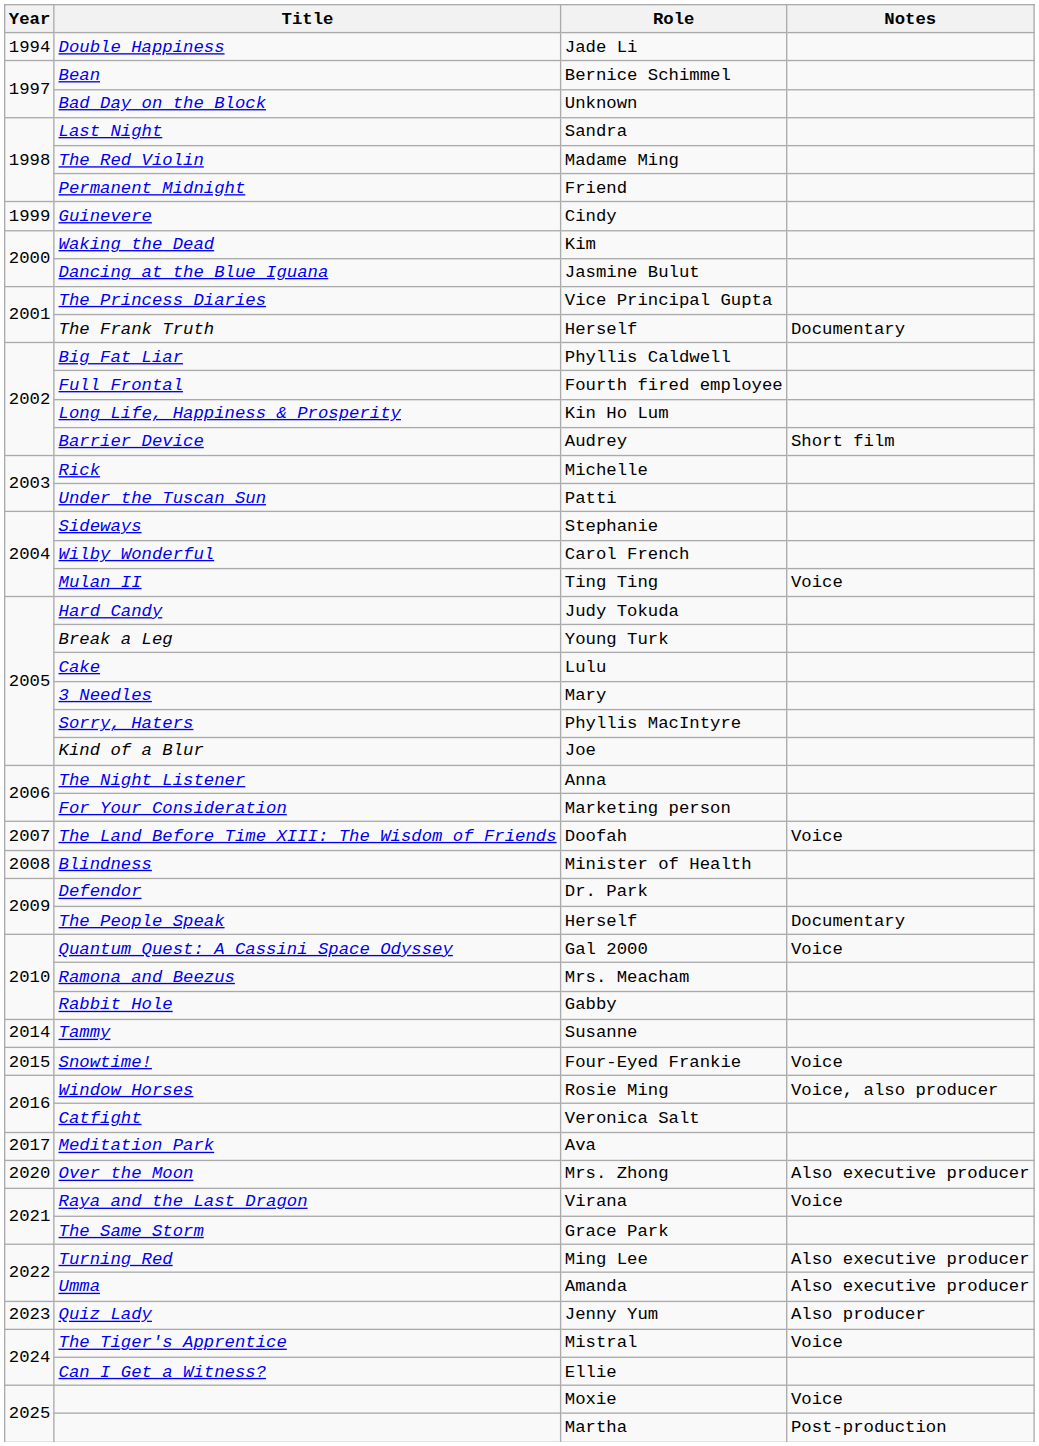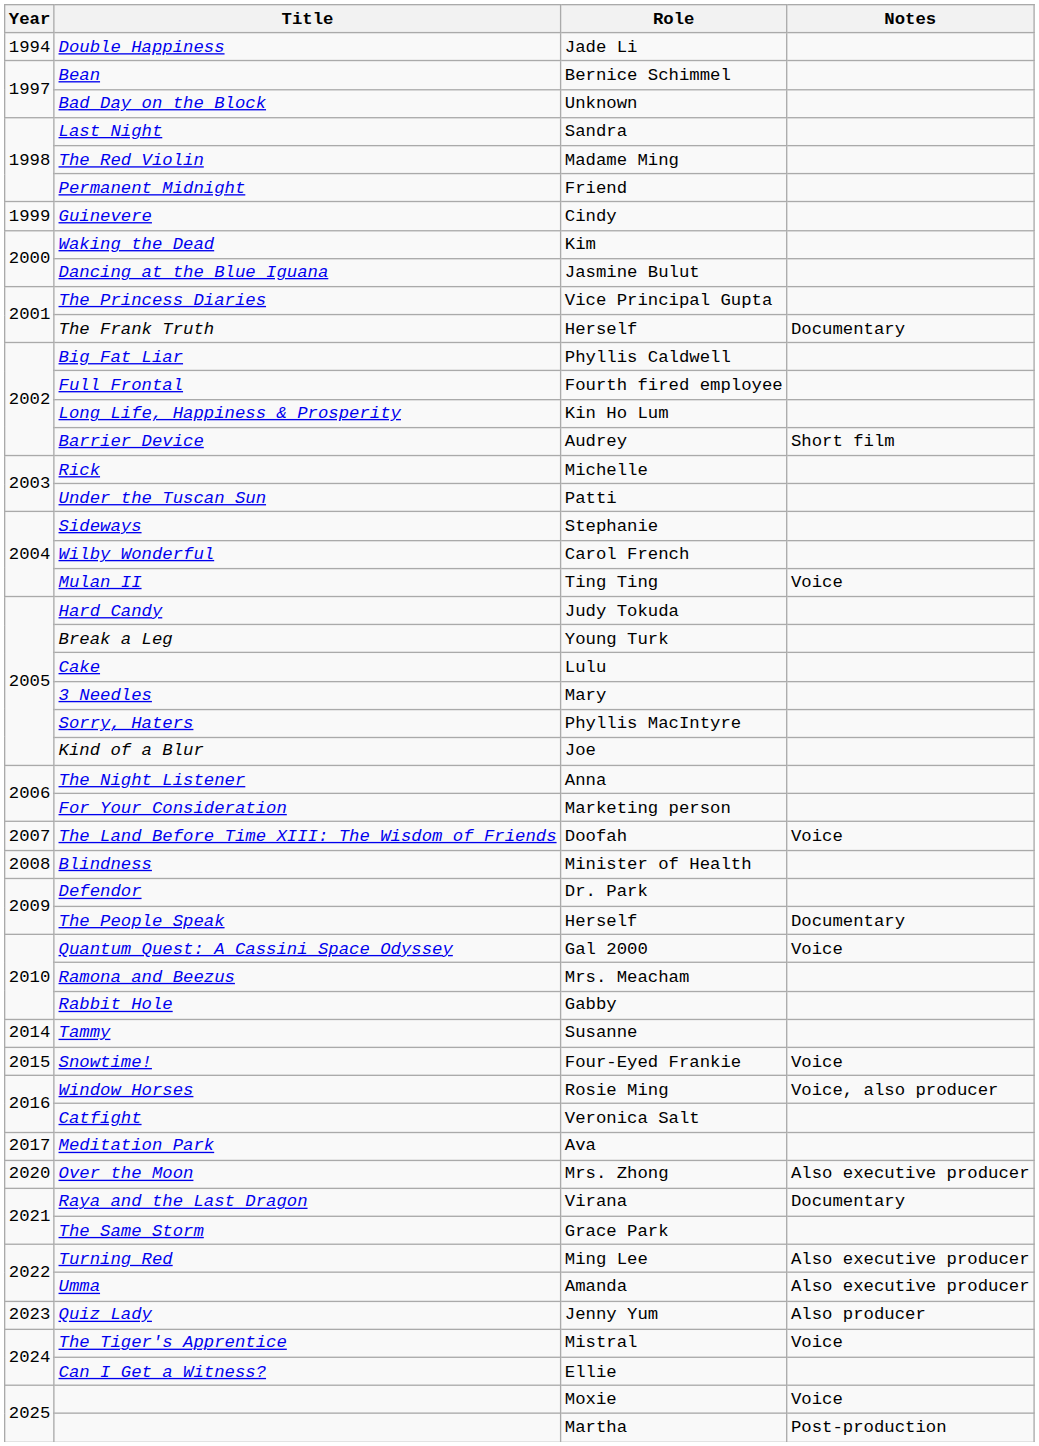Raya and the Last Dragon | Notes: Voice -> Documentary
